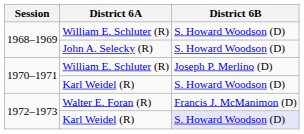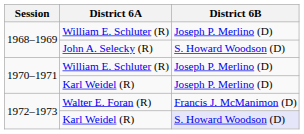1968–1969 / William E. Schluter (R) | District 6B: S. Howard Woodson (D) -> Joseph P. Merlino (D)
1970–1971 / Karl Weidel (R) | District 6B: S. Howard Woodson (D) -> Joseph P. Merlino (D)
